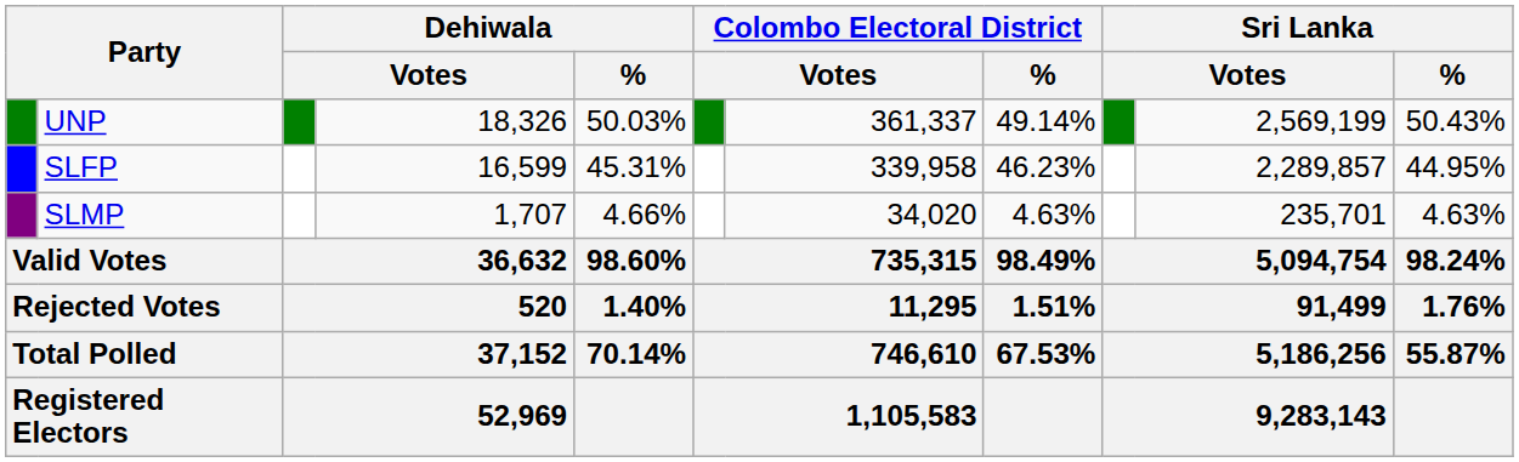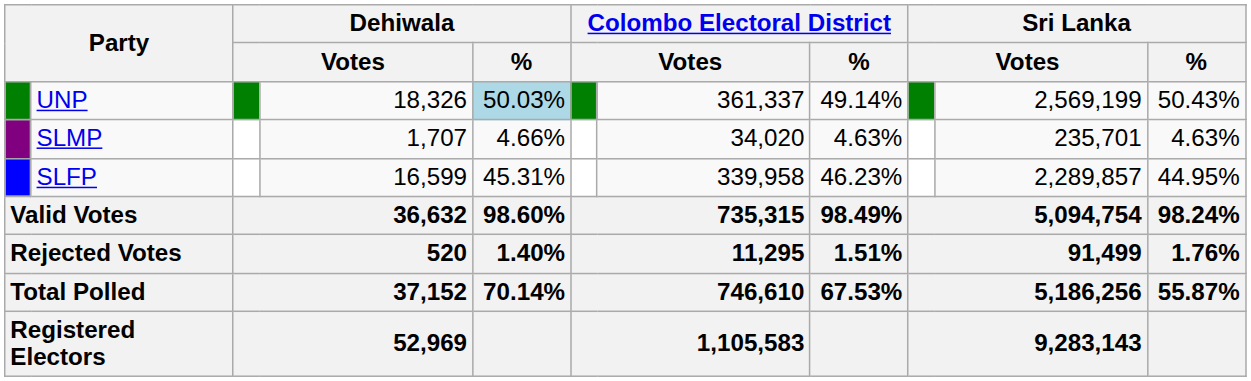UNP | Dehiwala / %: no background -> lightblue background
rows swapped: SLFP <-> SLMP
